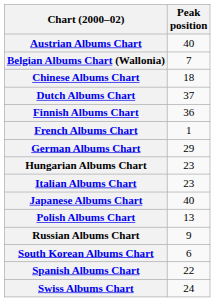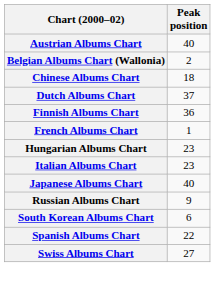Belgian Albums Chart (Wallonia) | Peak position: 7 -> 2
- row: German Albums Chart | 29
- row: Polish Albums Chart | 13
Swiss Albums Chart | Peak position: 24 -> 27
